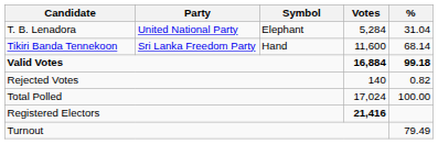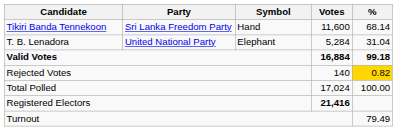rows swapped: Tikiri Banda Tennekoon <-> T. B. Lenadora
Rejected Votes | %: no background -> gold background
